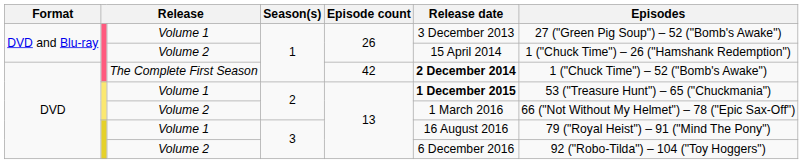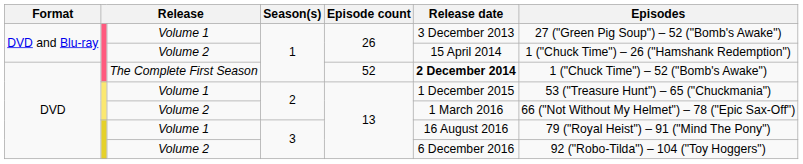The Complete First Season | Episode count: 42 -> 52
Volume 1 / 2 | Release date: bold -> normal
